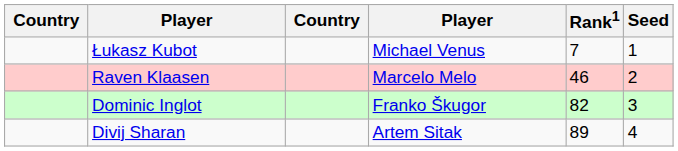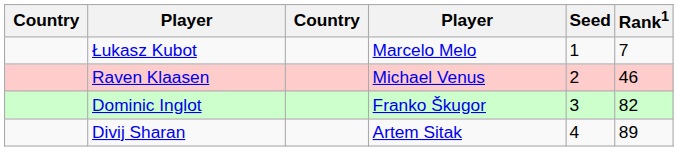columns swapped: Rank1 <-> Seed
Łukasz Kubot | column 4: Michael Venus -> Marcelo Melo
Raven Klaasen | column 4: Marcelo Melo -> Michael Venus
